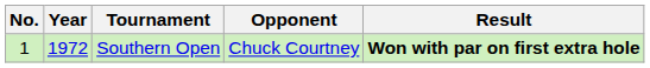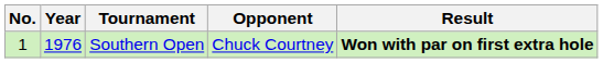Southern Open | Year: 1972 -> 1976
